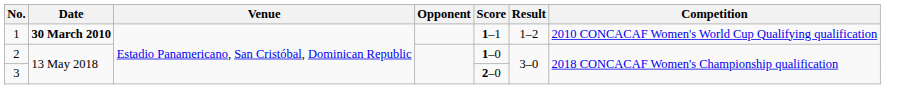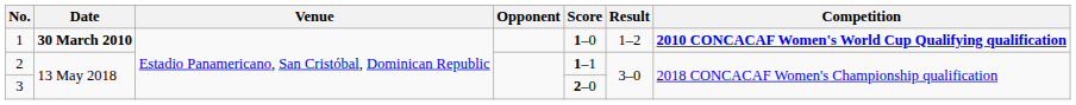1 | Score: 1–1 -> 1–0
1 | Competition: normal -> bold
2 | Score: 1–0 -> 1–1
